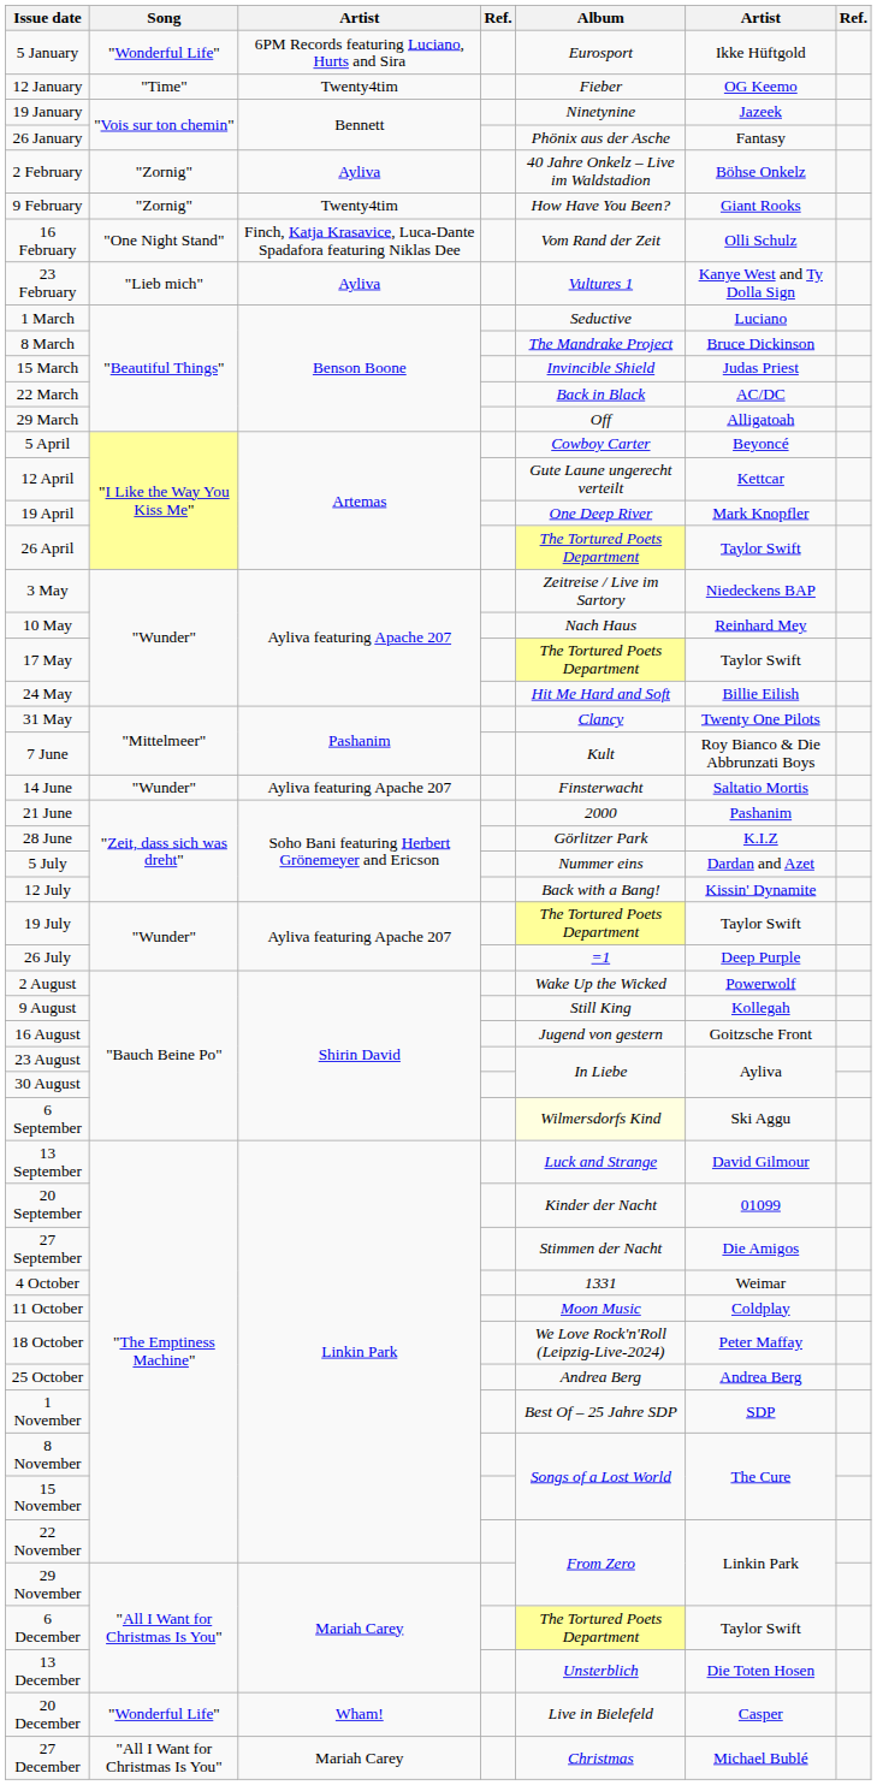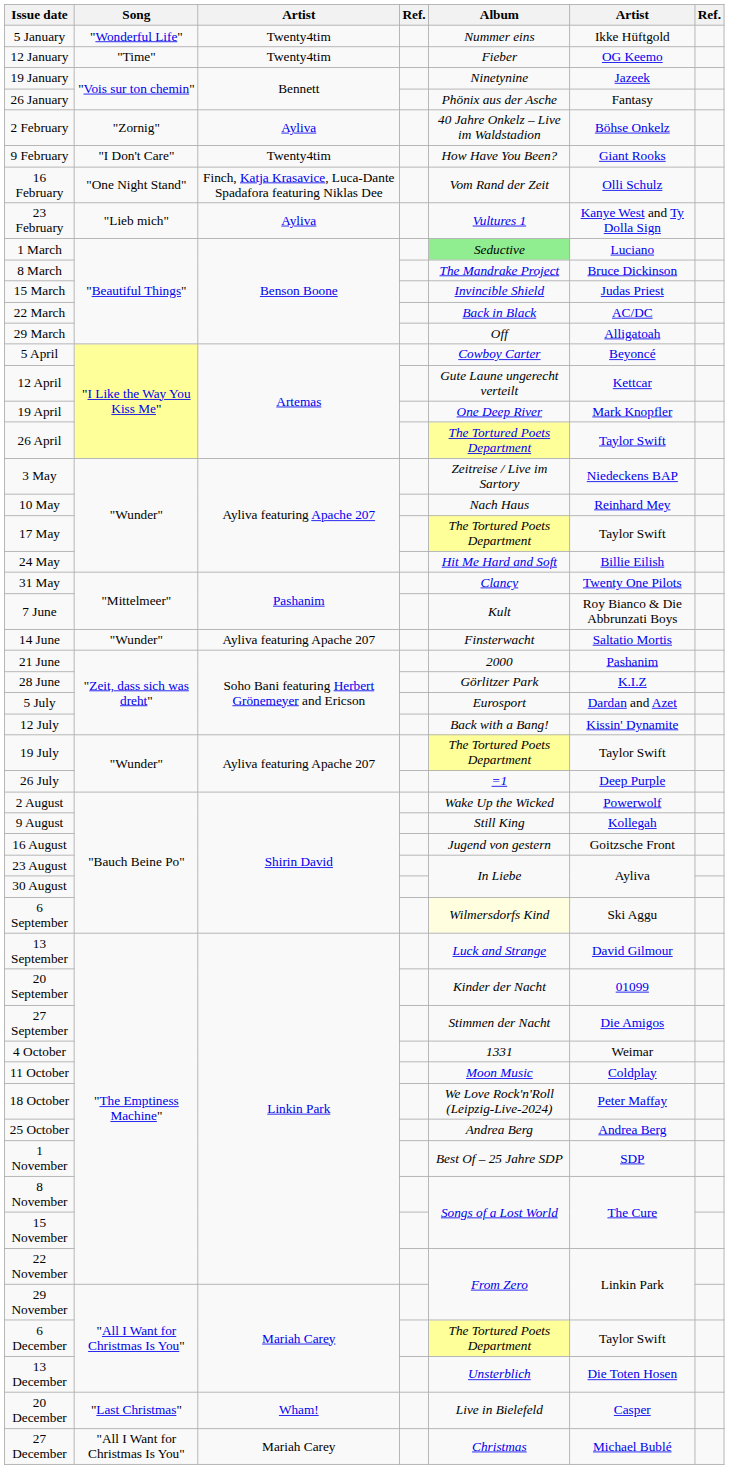5 January | column 3: 6PM Records featuring Luciano, Hurts and Sira -> Twenty4tim
5 January | Album: Eurosport -> Nummer eins
9 February | Song: "Zornig" -> "I Don't Care"
1 March | Album: no background -> lightgreen background
5 July | Album: Nummer eins -> Eurosport
20 December | Song: "Wonderful Life" -> "Last Christmas"
